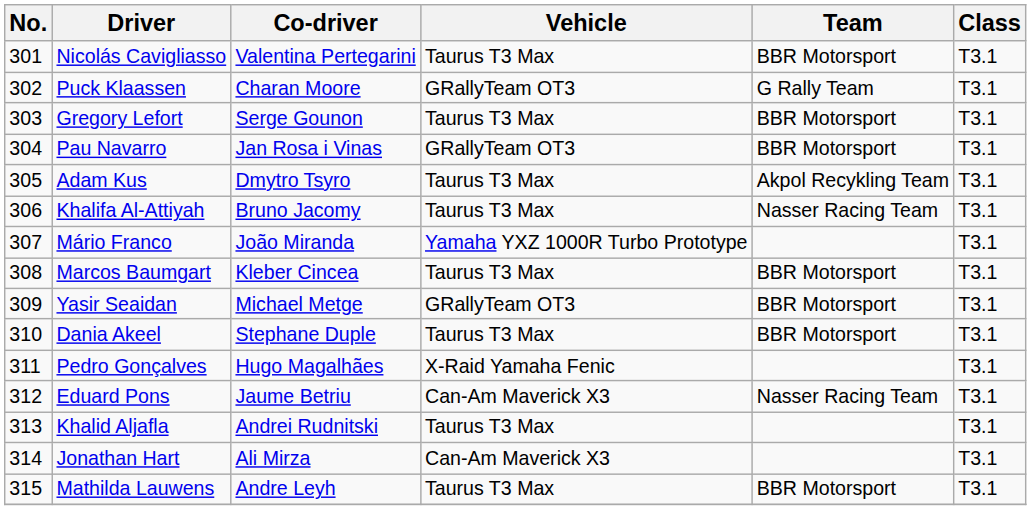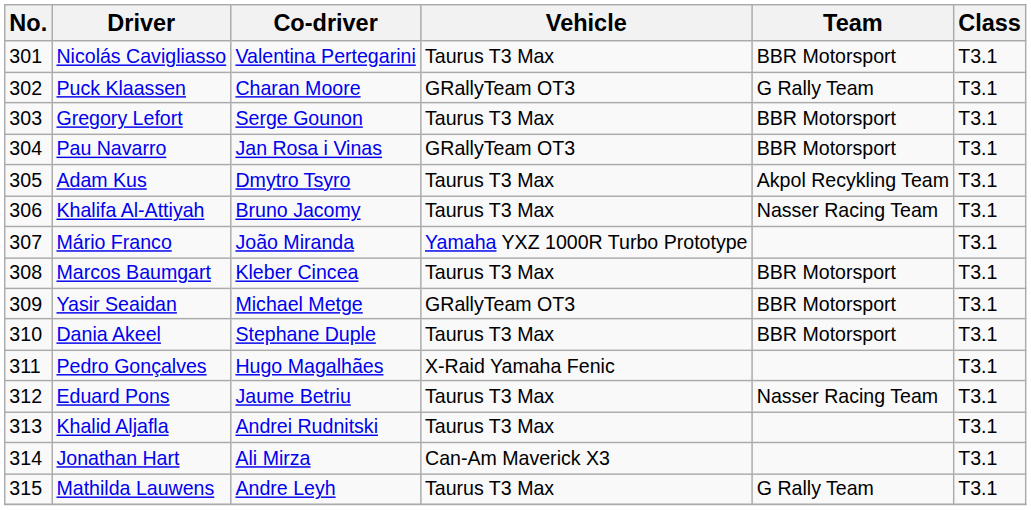Eduard Pons | Vehicle: Can-Am Maverick X3 -> Taurus T3 Max
Mathilda Lauwens | Team: BBR Motorsport -> G Rally Team
